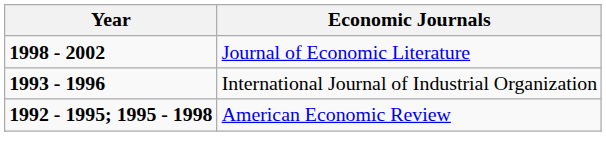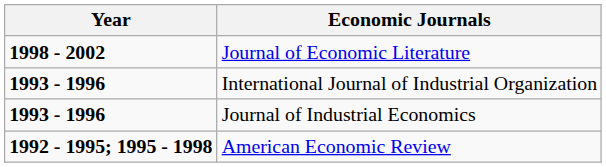+ row: 1993 - 1996 | Journal of Industrial Economics
